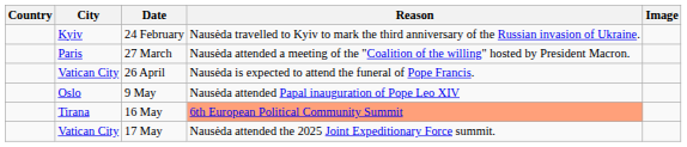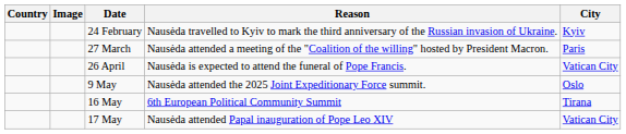columns swapped: City <-> Image
9 May | Reason: Nausėda attended Papal inauguration of Pope Leo XIV -> Nausėda attended the 2025 Joint Expeditionary Force summit.
16 May | Reason: lightsalmon background -> no background
17 May | Reason: Nausėda attended the 2025 Joint Expeditionary Force summit. -> Nausėda attended Papal inauguration of Pope Leo XIV
